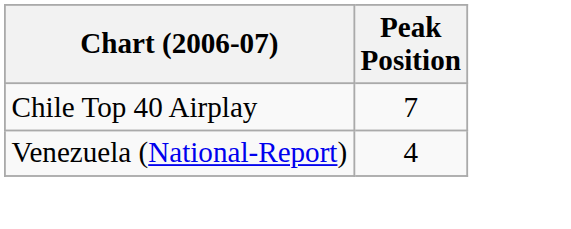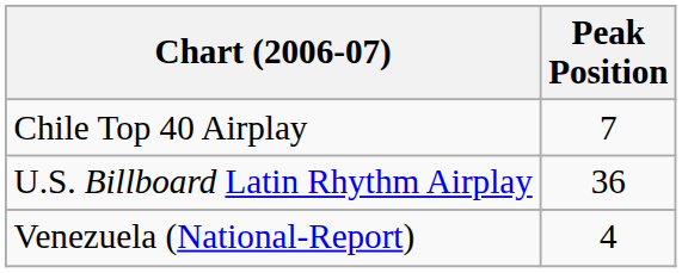+ row: U.S. Billboard Latin Rhythm Airplay | 36
